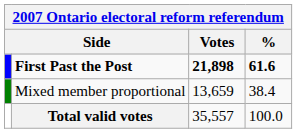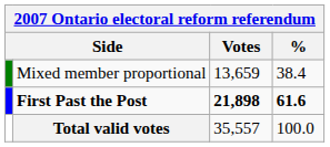rows swapped: First Past the Post <-> Mixed member proportional
